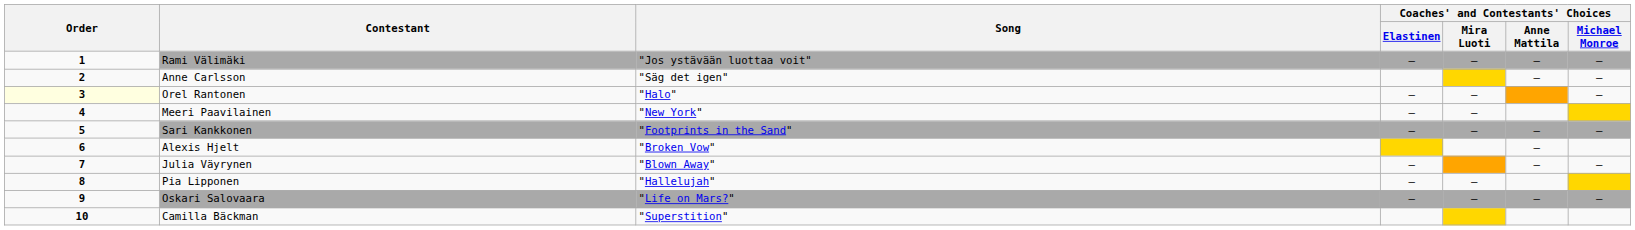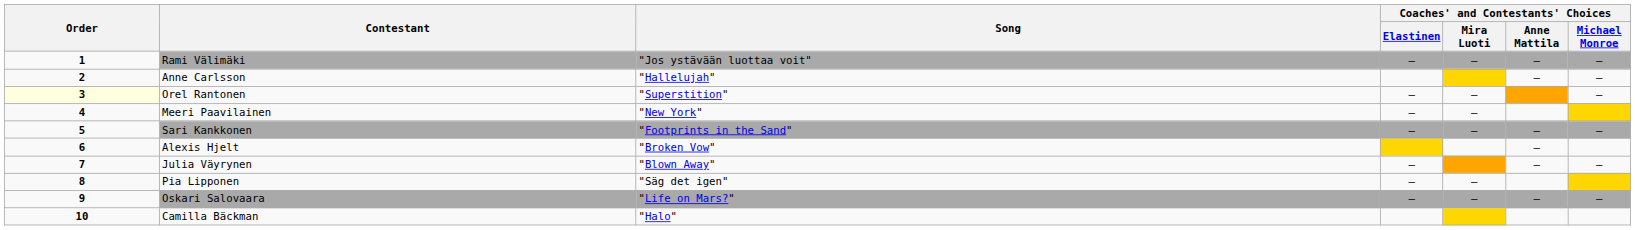Anne Carlsson | Song: "Säg det igen" -> "Hallelujah"
Orel Rantonen | Song: "Halo" -> "Superstition"
Pia Lipponen | Song: "Hallelujah" -> "Säg det igen"
Camilla Bäckman | Song: "Superstition" -> "Halo"
